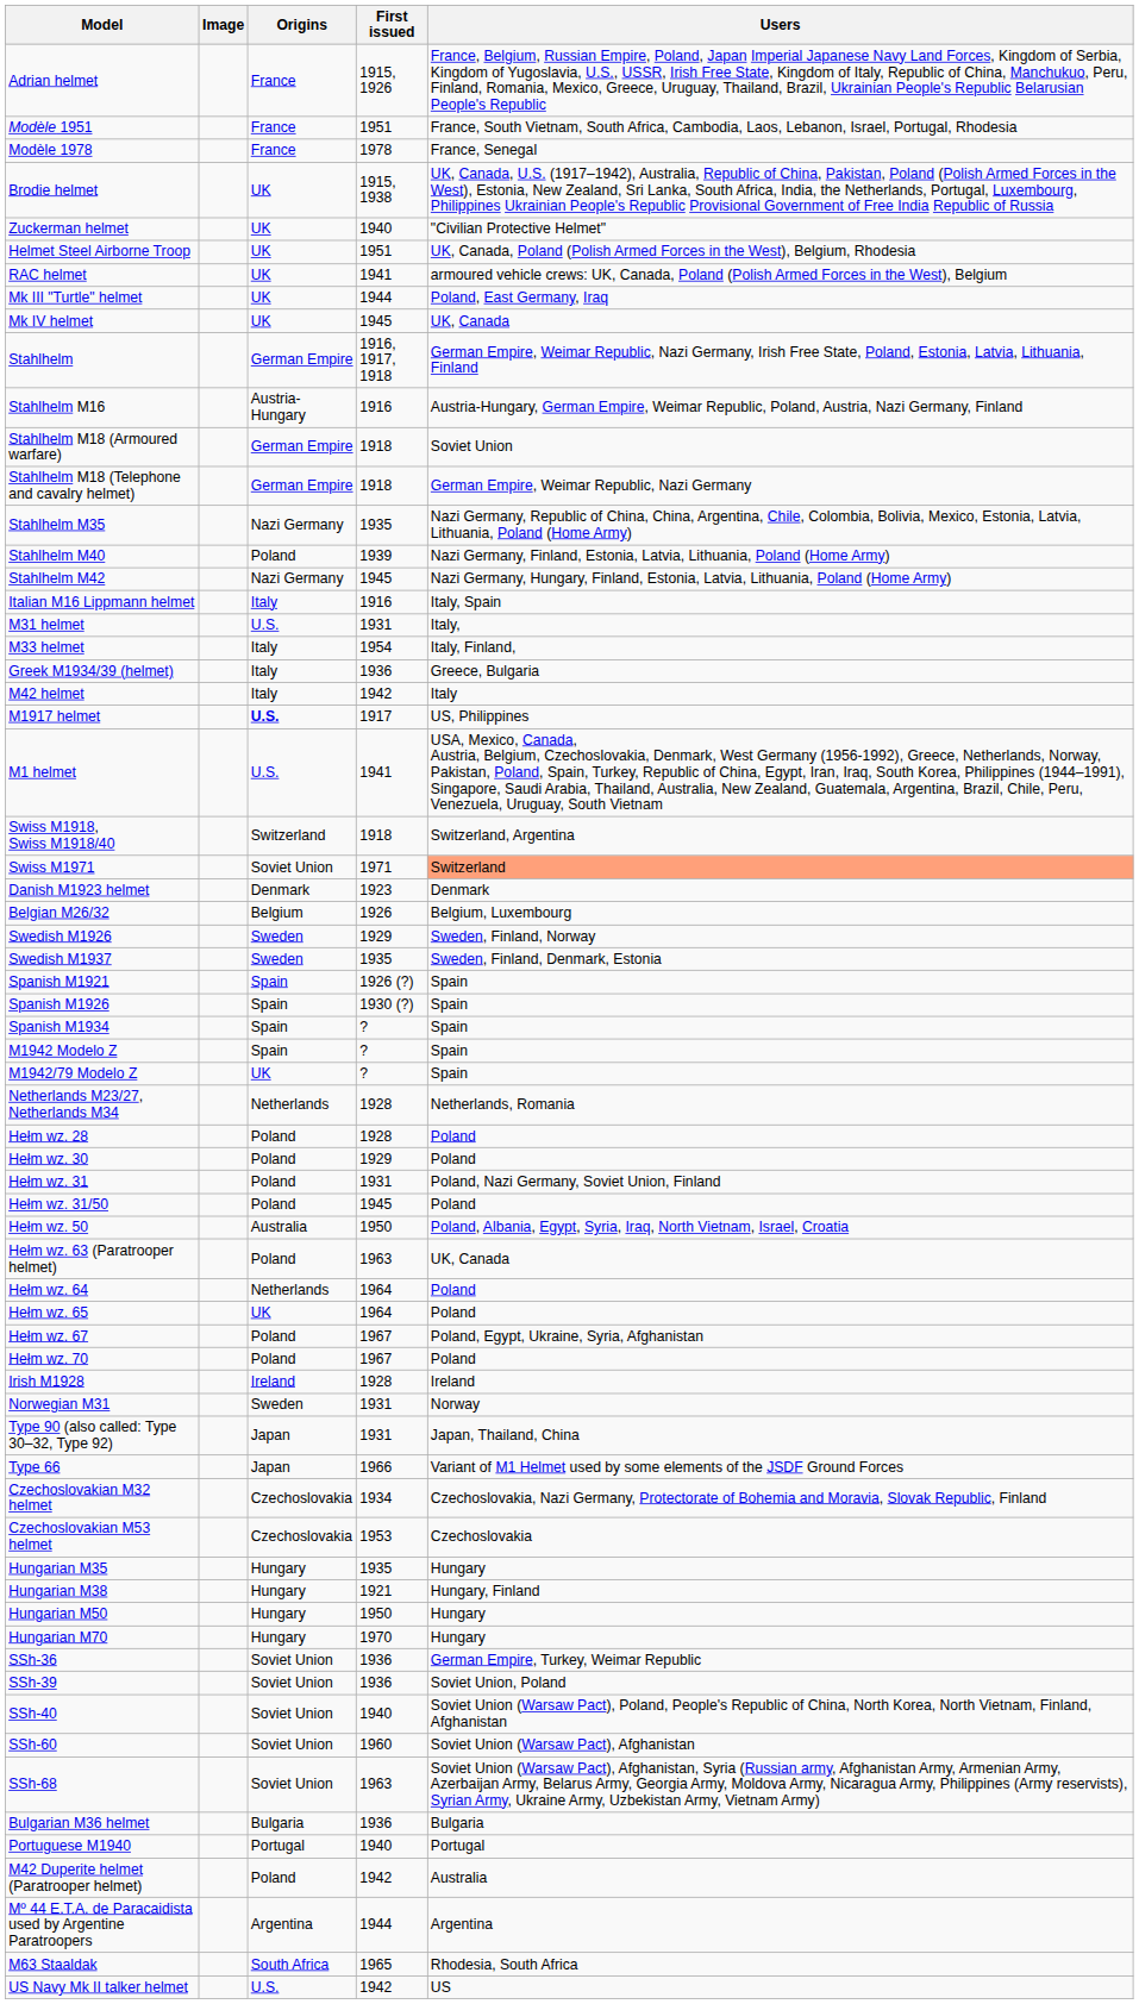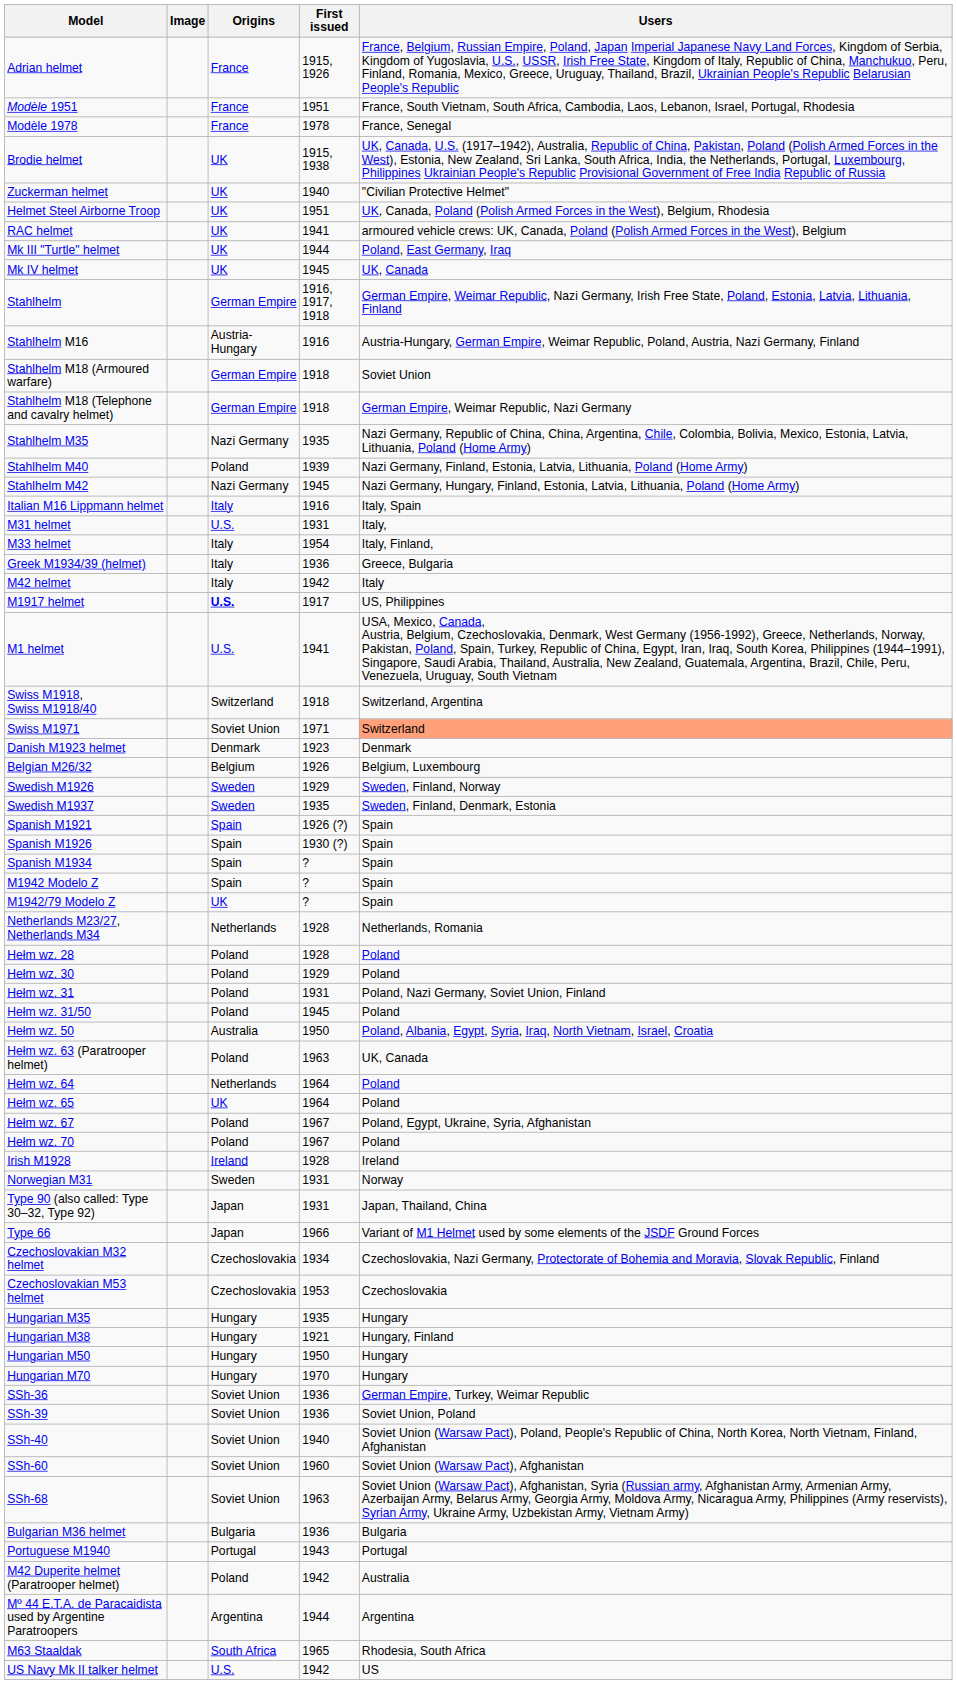Portuguese M1940 | First issued: 1940 -> 1943
